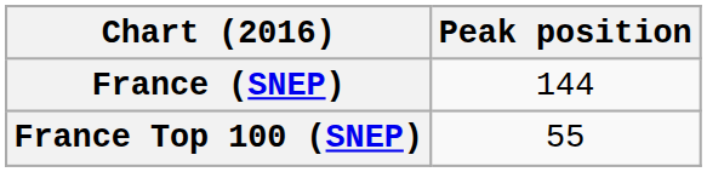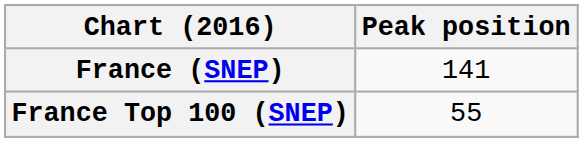France (SNEP) | Peak position: 144 -> 141
